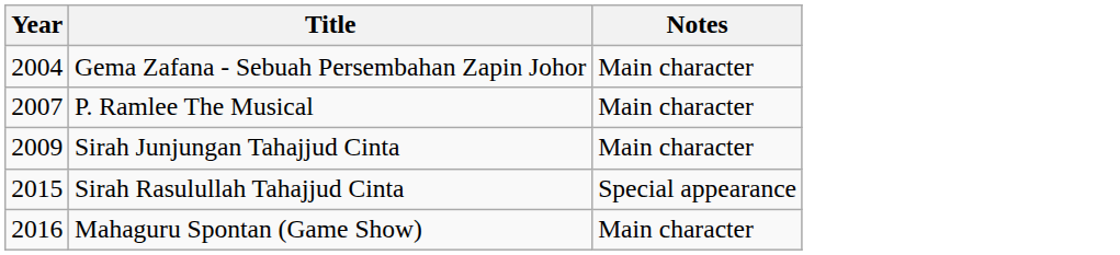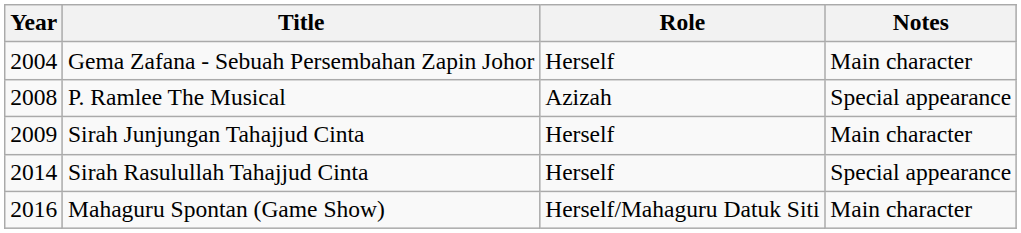+ column: Role | Herself | Azizah | Herself | Herself | Herself/Mahaguru Datuk Siti
P. Ramlee The Musical | Year: 2007 -> 2008
P. Ramlee The Musical | Notes: Main character -> Special appearance
Sirah Rasulullah Tahajjud Cinta | Year: 2015 -> 2014
